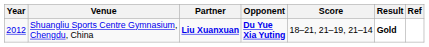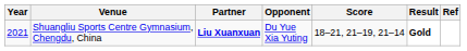Shuangliu Sports Centre Gymnasium, Chengdu, China | Year: 2012 -> 2021
Shuangliu Sports Centre Gymnasium, Chengdu, China | Opponent: bold -> normal
